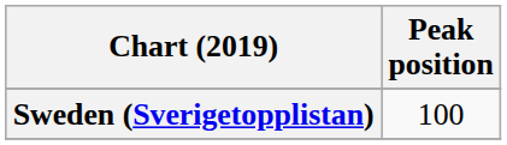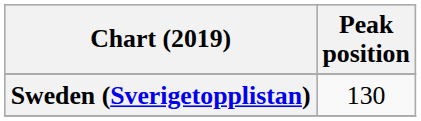Sweden (Sverigetopplistan) | Peak position: 100 -> 130
